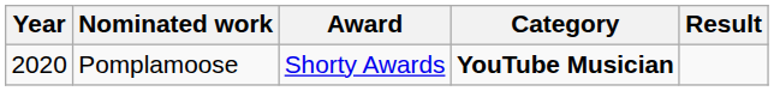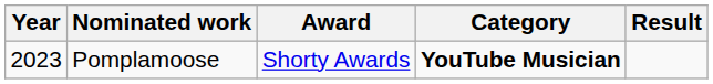Pomplamoose | Year: 2020 -> 2023
